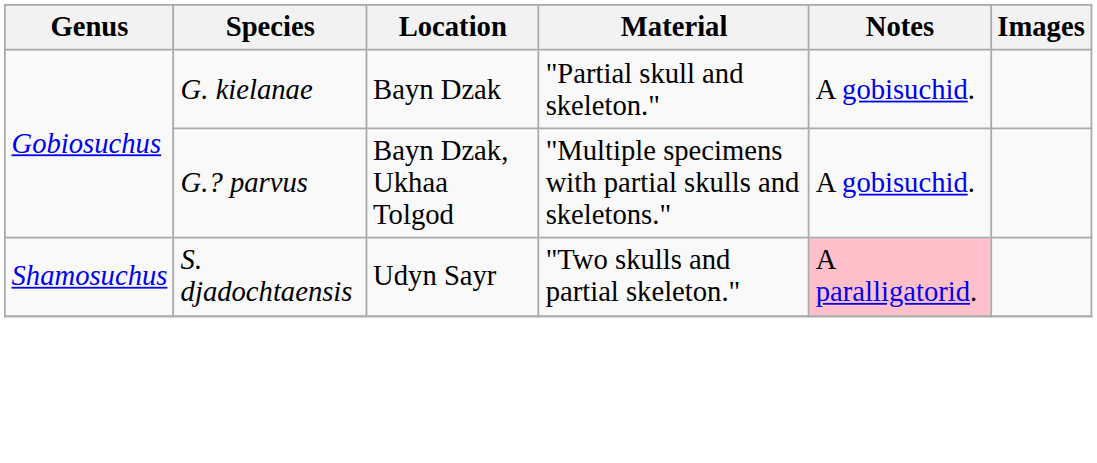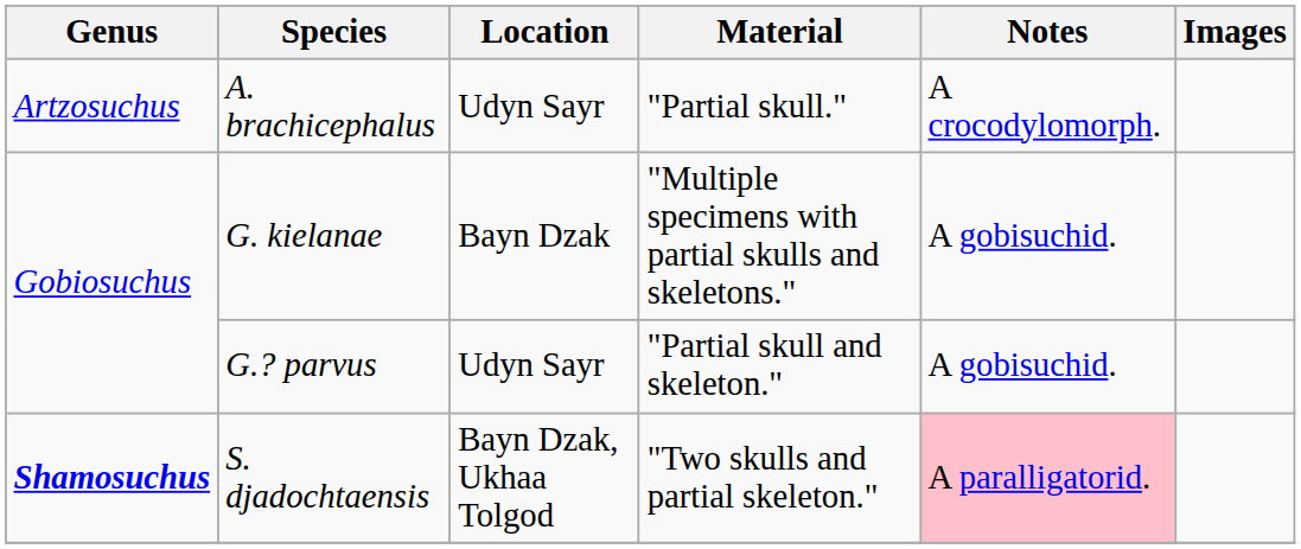+ row: Artzosuchus | A. brachicephalus | Udyn Sayr | "Partial skull." | A crocodylomorph.
G. kielanae | Material: "Partial skull and skeleton." -> "Multiple specimens with partial skulls and skeletons."
G.? parvus | Location: Bayn Dzak, Ukhaa Tolgod -> Udyn Sayr
G.? parvus | Material: "Multiple specimens with partial skulls and skeletons." -> "Partial skull and skeleton."
S. djadochtaensis | Genus: normal -> bold
S. djadochtaensis | Location: Udyn Sayr -> Bayn Dzak, Ukhaa Tolgod
